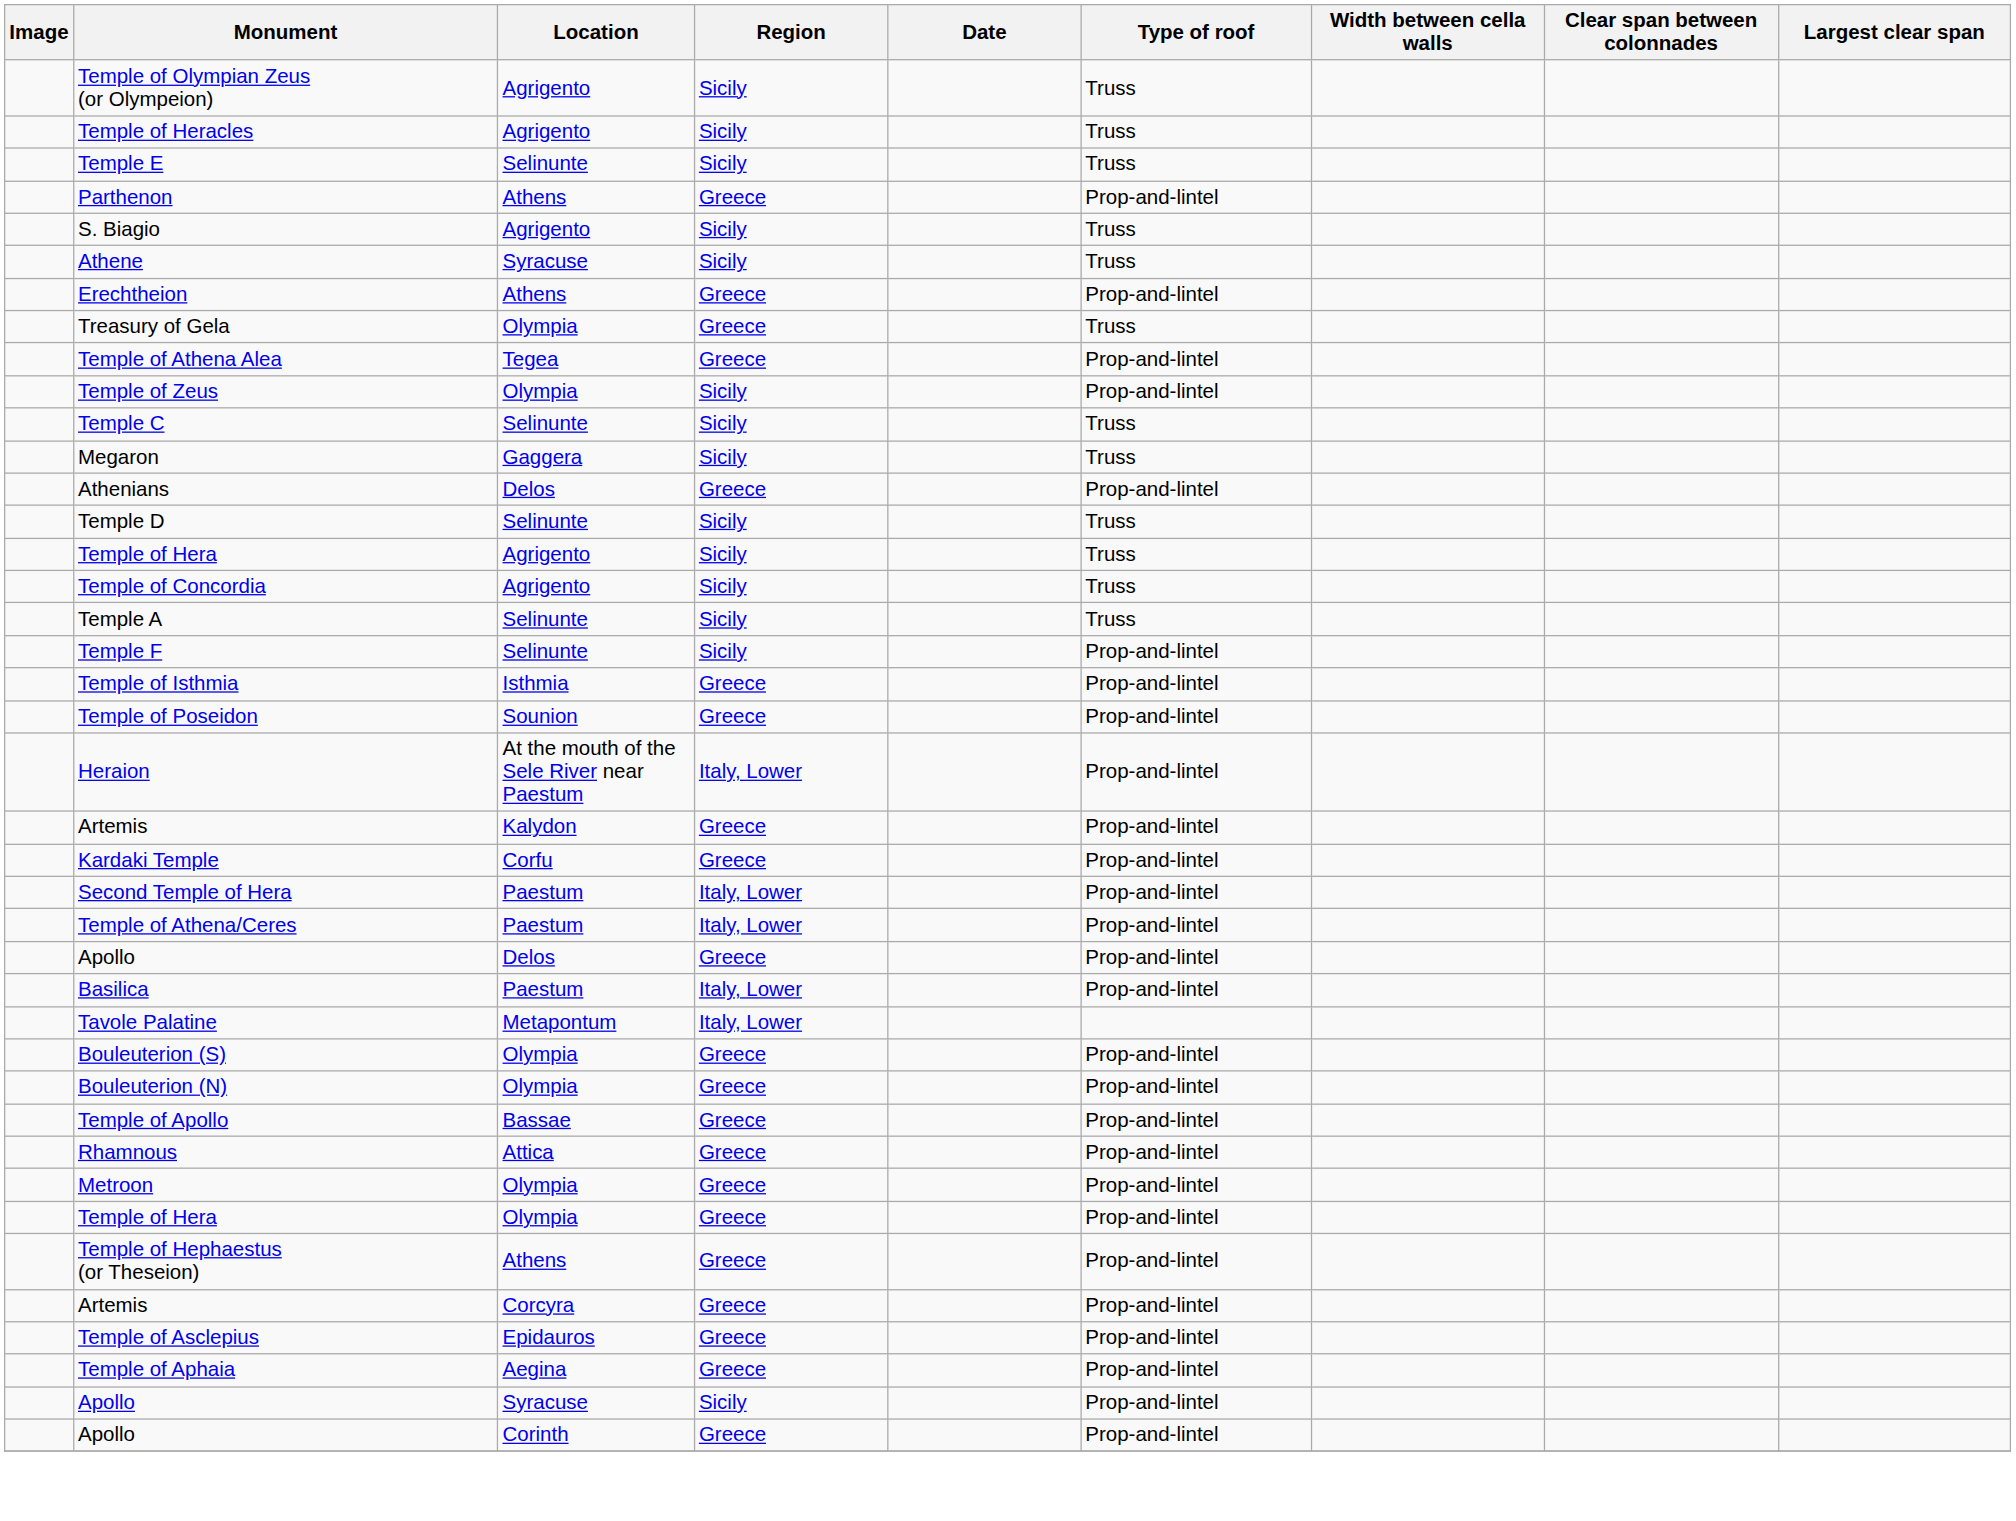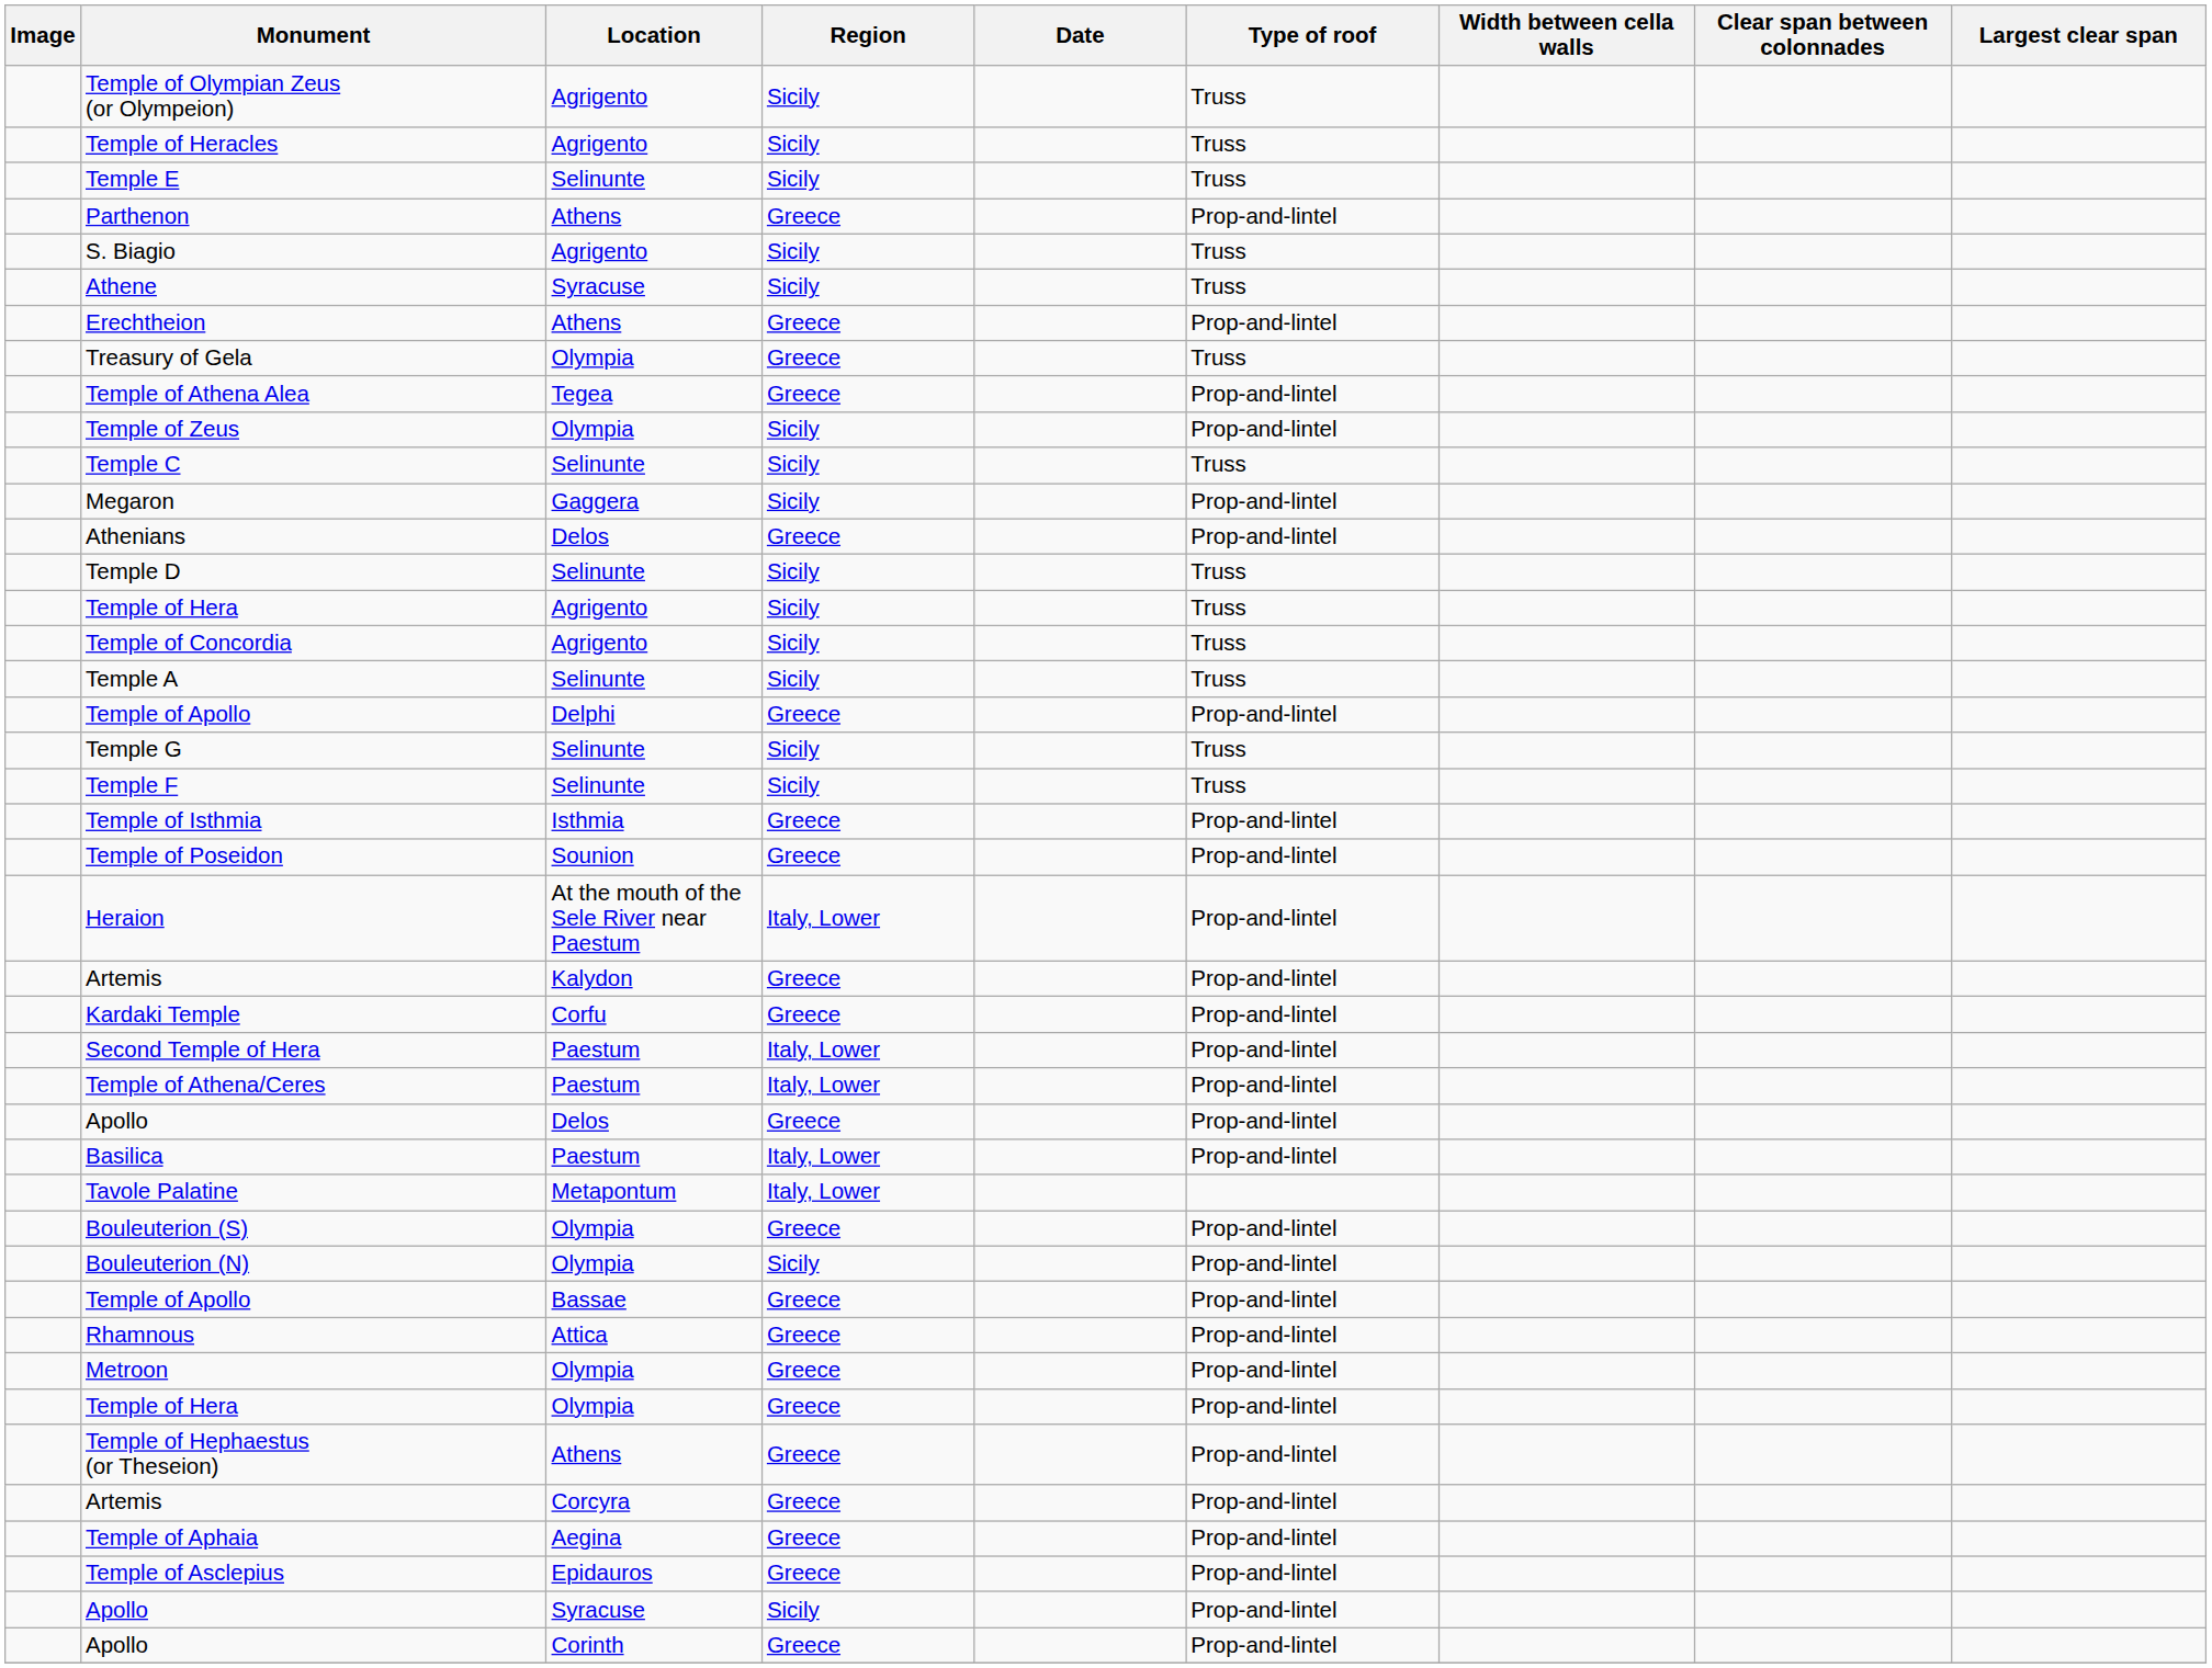Megaron | Type of roof: Truss -> Prop-and-lintel
+ row: Temple of Apollo | Delphi | Greece | Prop-and-lintel
+ row: Temple G | Selinunte | Sicily | Truss
Temple F | Type of roof: Prop-and-lintel -> Truss
Bouleuterion (N) | Region: Greece -> Sicily
rows swapped: Temple of Asclepius <-> Temple of Aphaia
